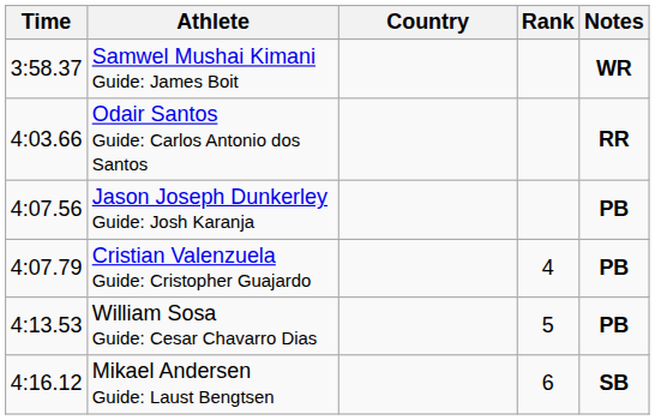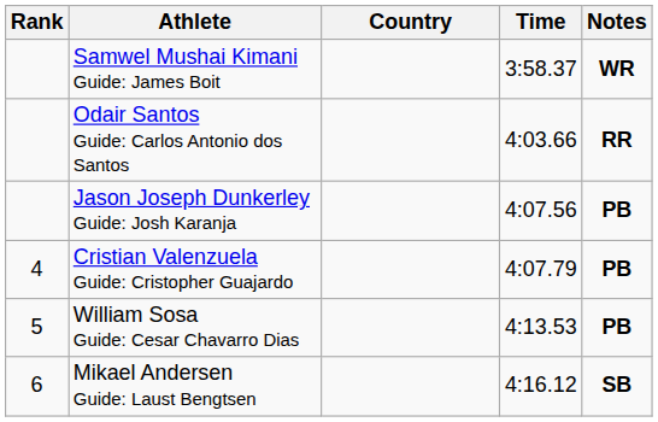columns swapped: Rank <-> Time
